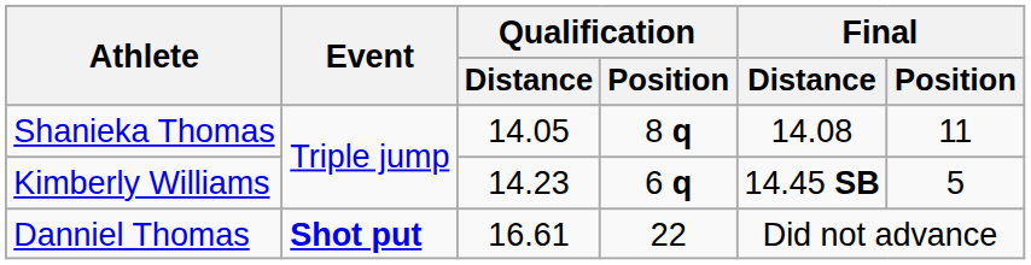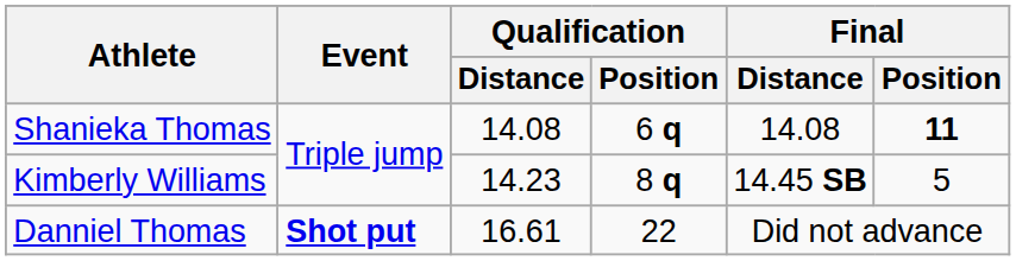Shanieka Thomas | Qualification / Distance: 14.05 -> 14.08
Shanieka Thomas | Qualification / Position: 8 q -> 6 q
Shanieka Thomas | Final / Position: normal -> bold
Kimberly Williams | Qualification / Position: 6 q -> 8 q
